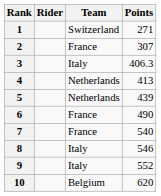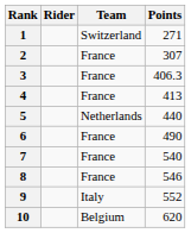3 | Team: Italy -> France
4 | Team: Netherlands -> France
5 | Points: 439 -> 440
8 | Team: Italy -> France
